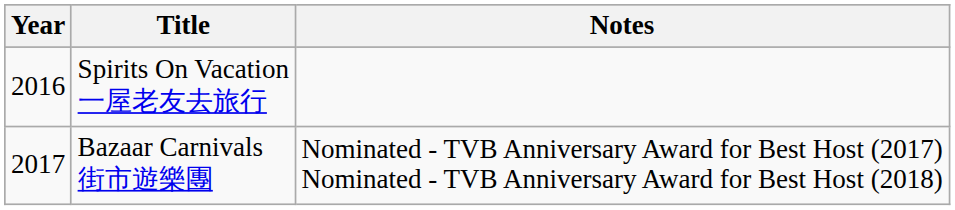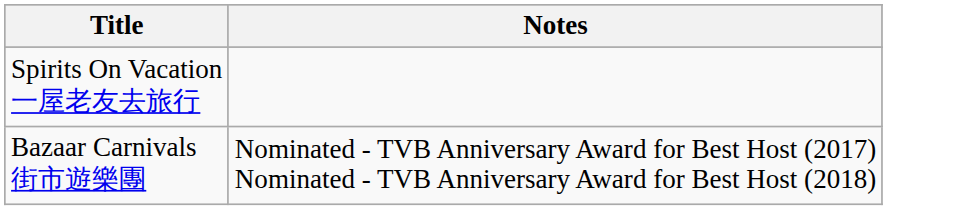- column: Year | 2016 | 2017
